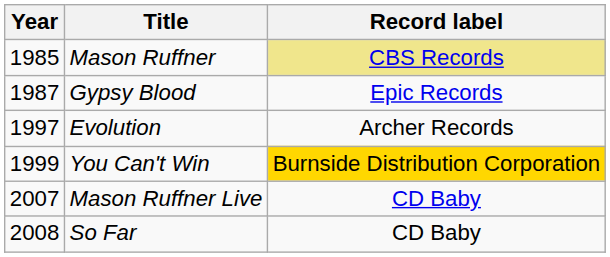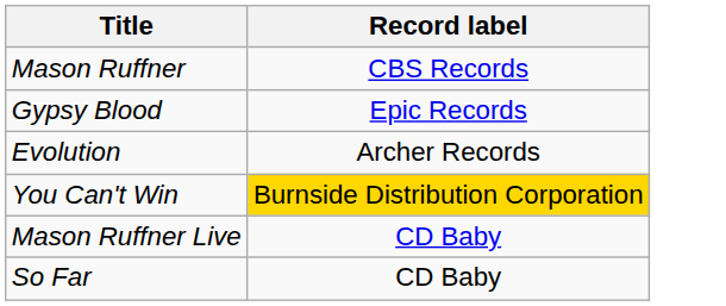- column: Year | 1985 | 1987 | 1997 | 1999 | 2007 | 2008
Mason Ruffner | Record label: khaki background -> no background
